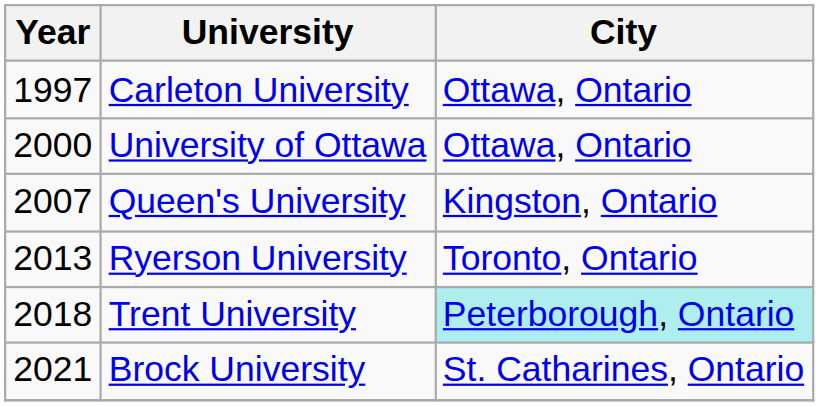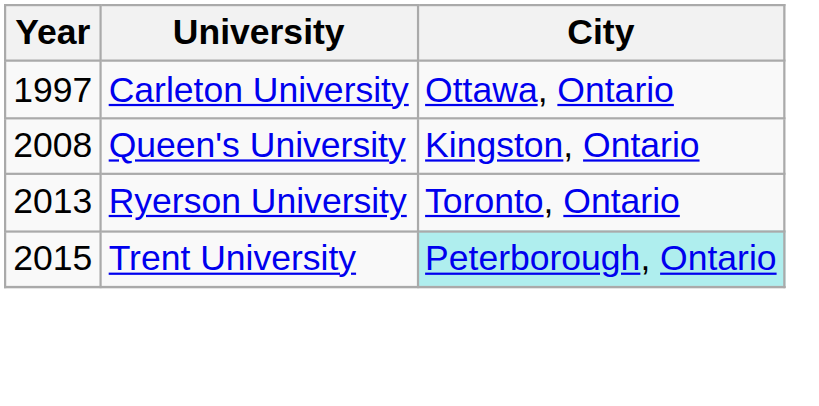- row: 2000 | University of Ottawa | Ottawa, Ontario
Queen's University | Year: 2007 -> 2008
Trent University | Year: 2018 -> 2015
- row: 2021 | Brock University | St. Catharines, Ontario
